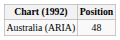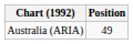Australia (ARIA) | Position: 48 -> 49
